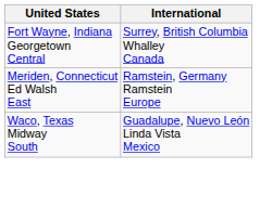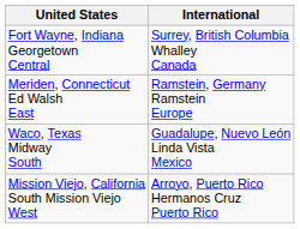+ row: Mission Viejo, California South Mission Viejo West | Arroyo, Puerto Rico Hermanos Cruz Puerto Rico
